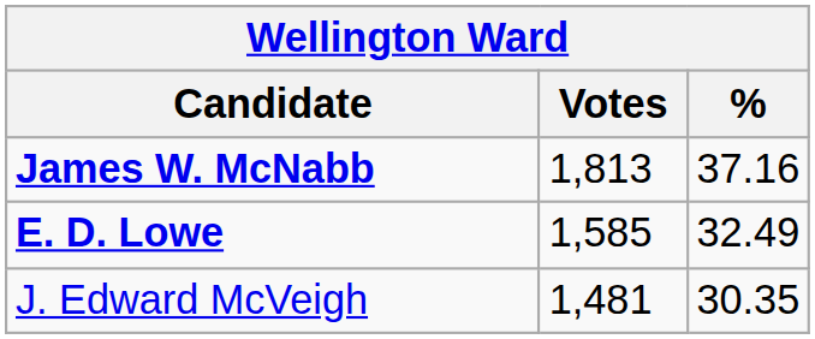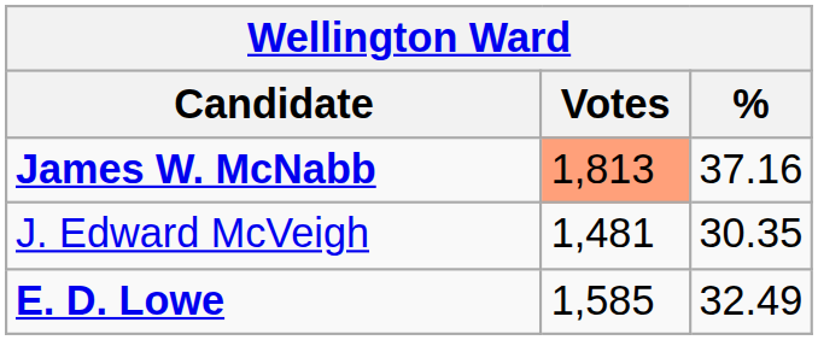James W. McNabb | Votes: no background -> lightsalmon background
rows swapped: E. D. Lowe <-> J. Edward McVeigh
